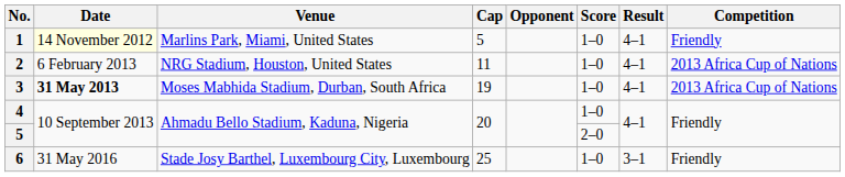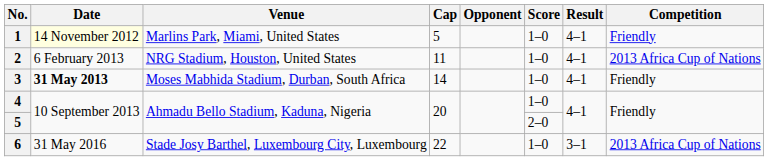3 | Cap: 19 -> 14
3 | Competition: 2013 Africa Cup of Nations -> Friendly
6 | Cap: 25 -> 22
6 | Competition: Friendly -> 2013 Africa Cup of Nations
